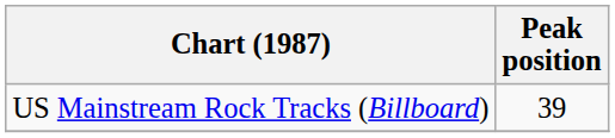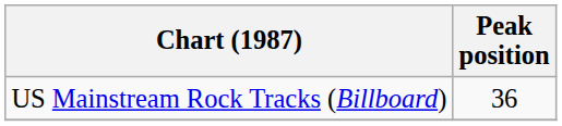US Mainstream Rock Tracks (Billboard) | Peak position: 39 -> 36
